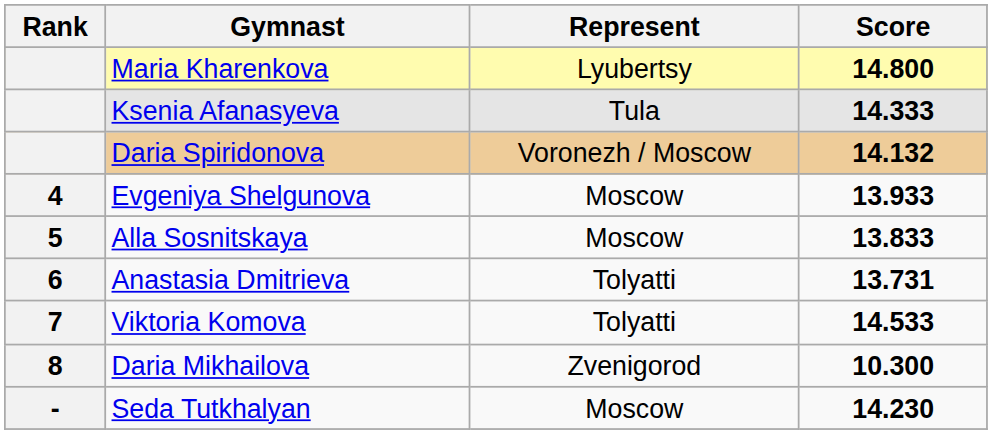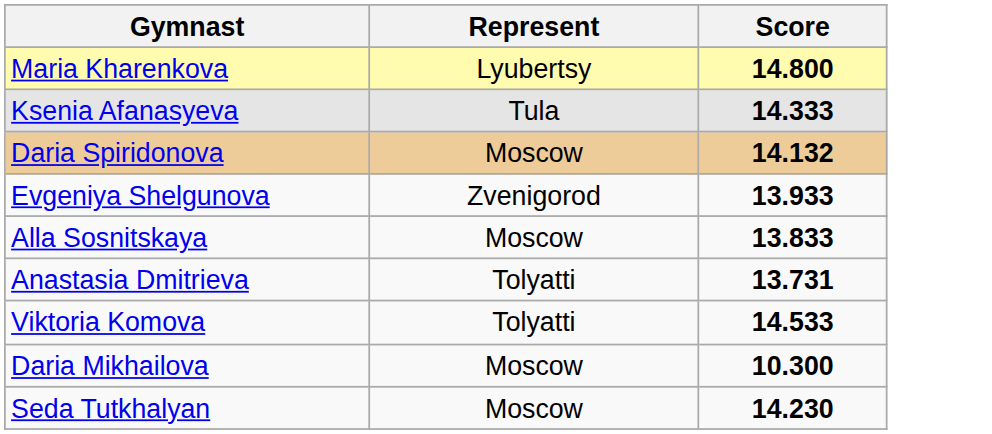- column: Rank | 4 | 5 | 6 | 7 | 8 | -
Daria Spiridonova | Represent: Voronezh / Moscow -> Moscow
Evgeniya Shelgunova | Represent: Moscow -> Zvenigorod
Daria Mikhailova | Represent: Zvenigorod -> Moscow
